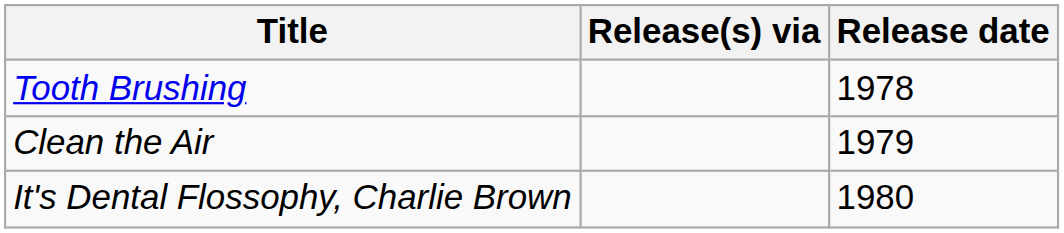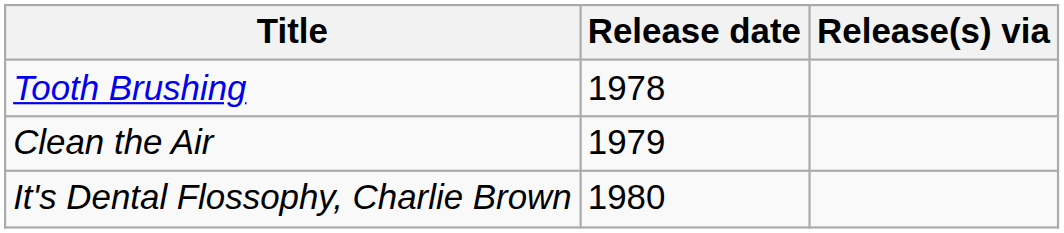columns swapped: Release date <-> Release(s) via
